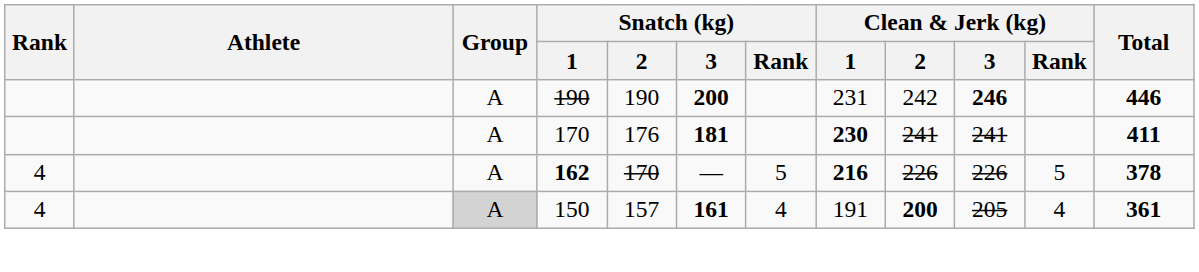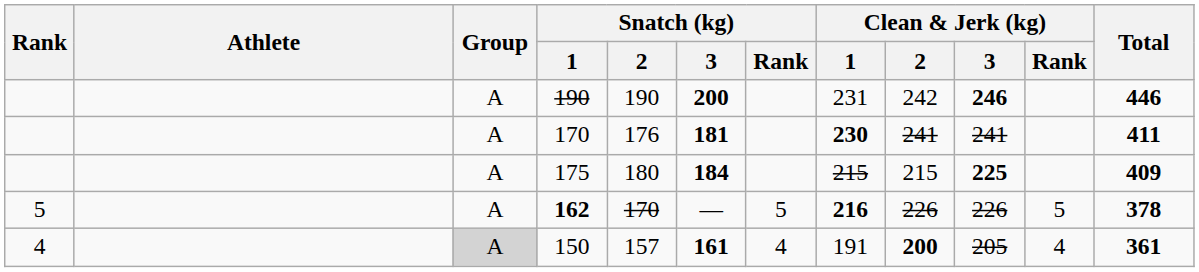+ row: A | 175 | 180 | 184 | 215 | 215 | 225 | 409
162 | Rank: 4 -> 5
